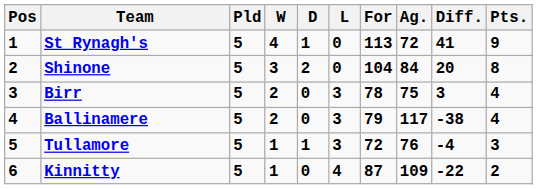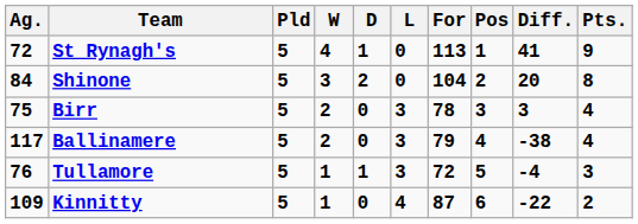columns swapped: Pos <-> Ag.
